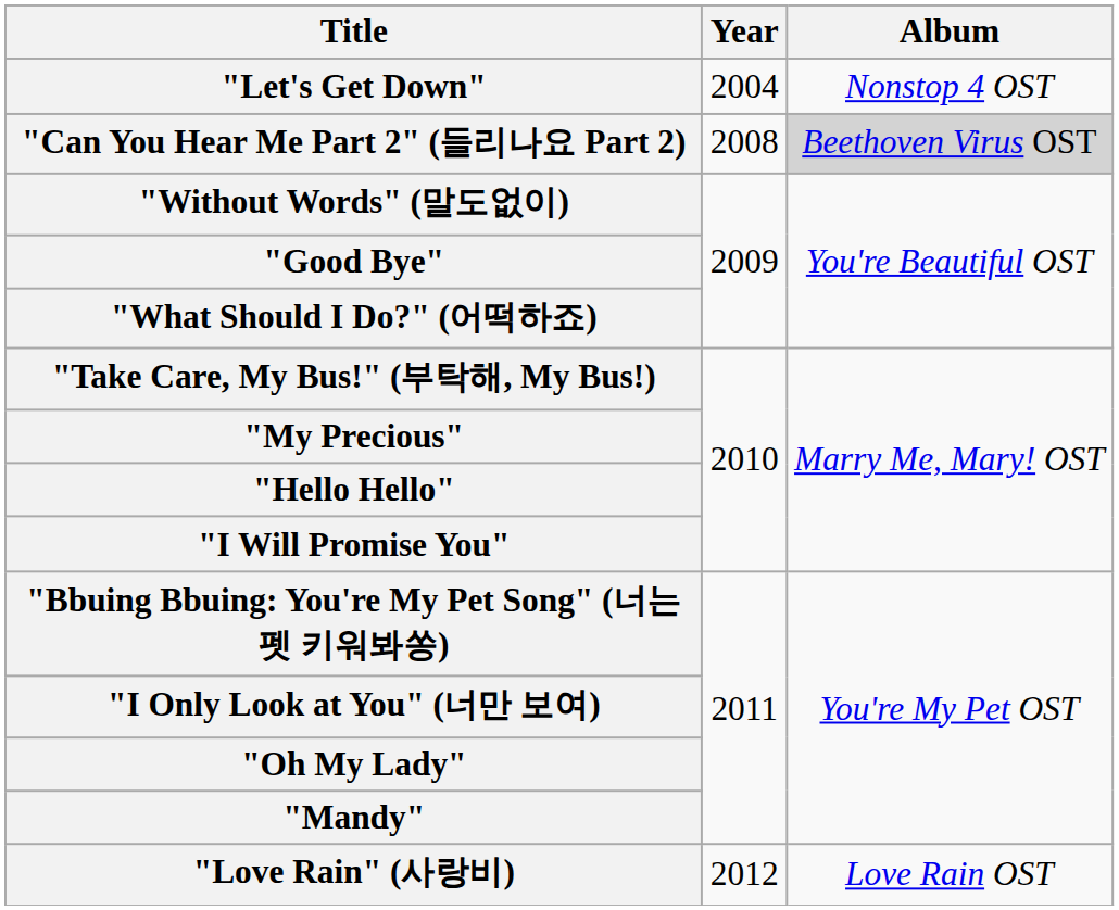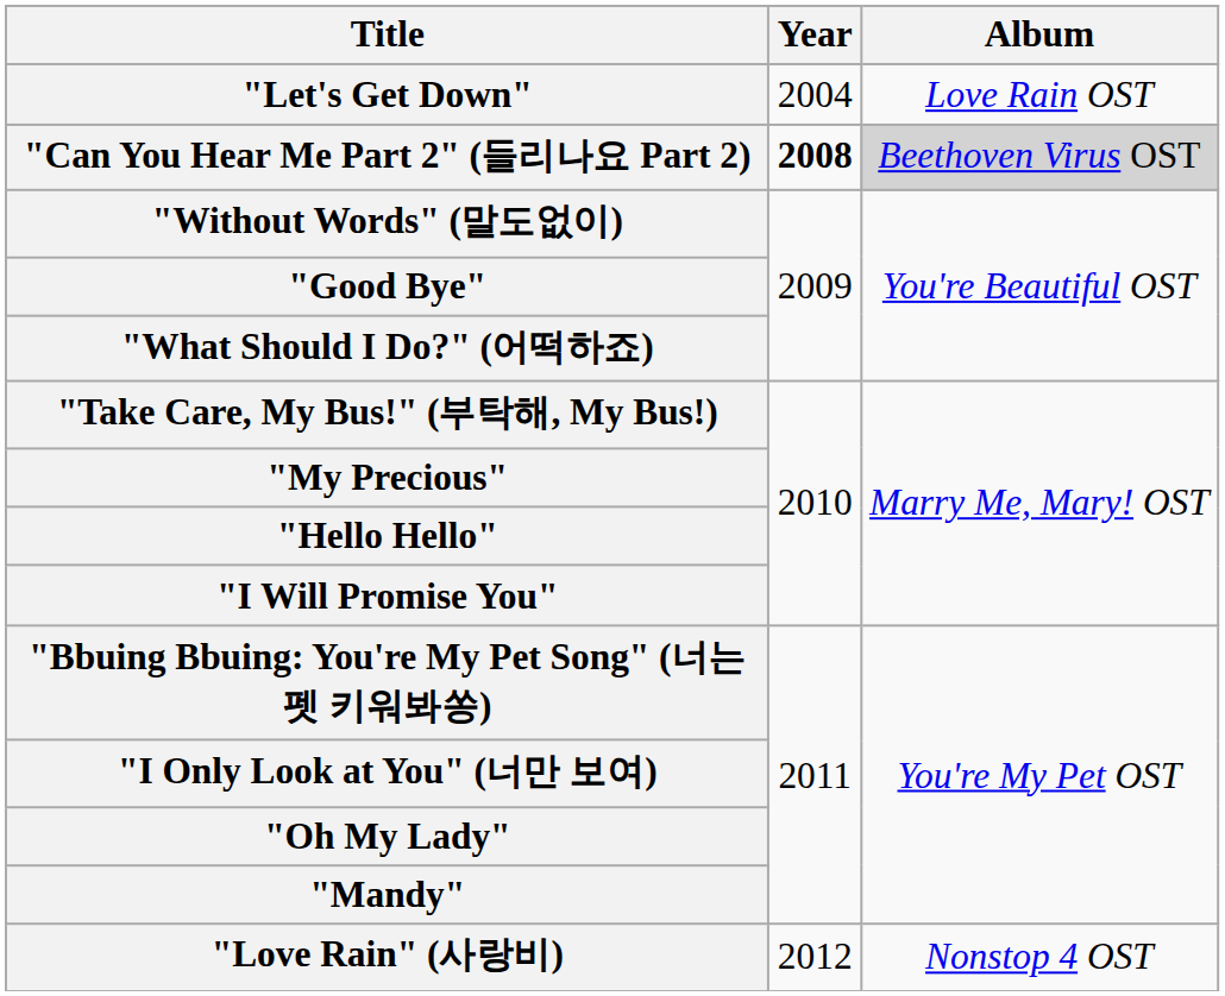"Let's Get Down" | Album: Nonstop 4 OST -> Love Rain OST
"Can You Hear Me Part 2" (들리나요 Part 2) | Year: normal -> bold
"Love Rain" (사랑비) | Album: Love Rain OST -> Nonstop 4 OST
